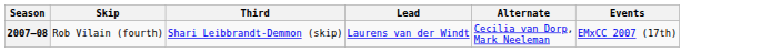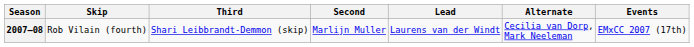+ column: Second | Marlijn Muller
